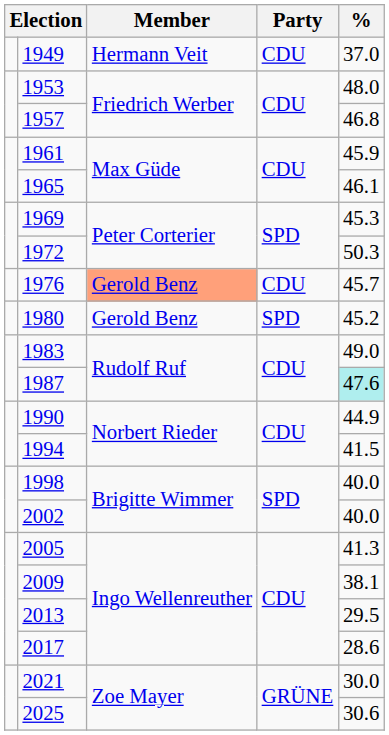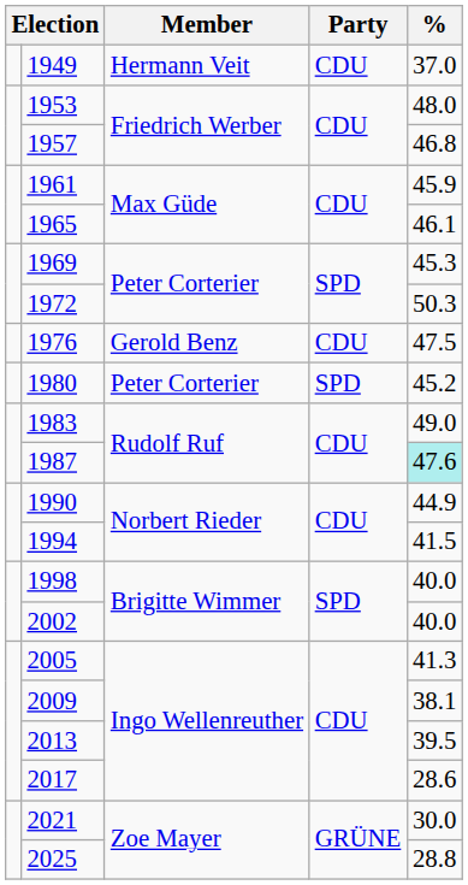1976 | Member: lightsalmon background -> no background
1976 | %: 45.7 -> 47.5
1980 | Member: Gerold Benz -> Peter Corterier
2013 | %: 29.5 -> 39.5
2025 | %: 30.6 -> 28.8
